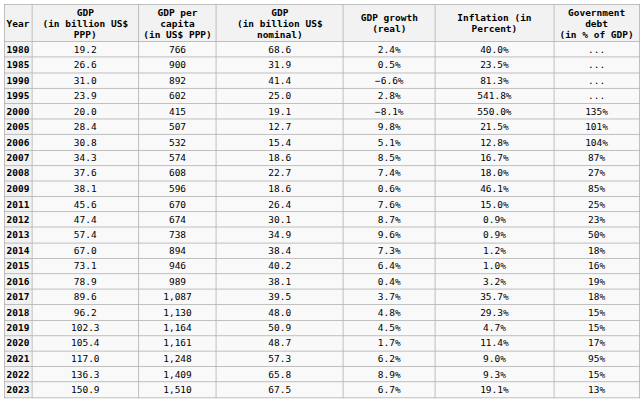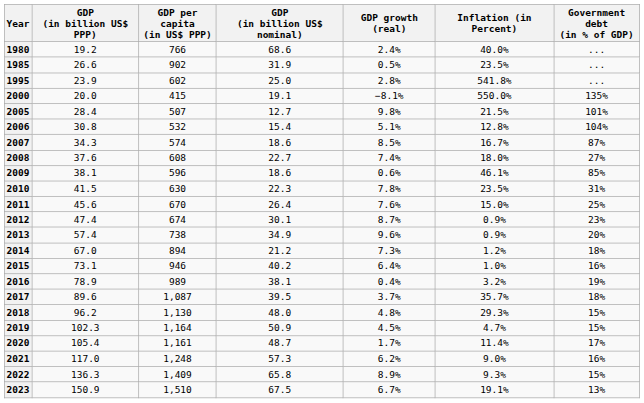1985 | GDP per capita (in US$ PPP): 900 -> 902
- row: 1990 | 31.0 | 892 | 41.4 | −6.6% | 81.3% | ...
+ row: 2010 | 41.5 | 630 | 22.3 | 7.8% | 23.5% | 31%
2013 | Government debt (in % of GDP): 50% -> 20%
2014 | GDP (in billion US$ nominal): 38.4 -> 21.2
2021 | Government debt (in % of GDP): 95% -> 16%
